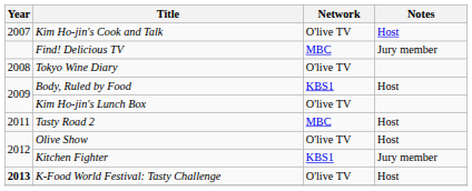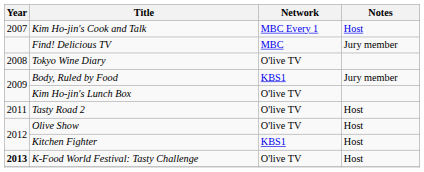Kim Ho-jin's Cook and Talk | Network: O'live TV -> MBC Every 1
Body, Ruled by Food | Notes: Host -> Jury member
Tasty Road 2 | Network: MBC -> O'live TV
Kitchen Fighter | Notes: Jury member -> Host
